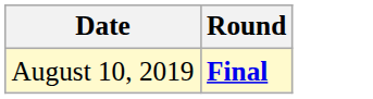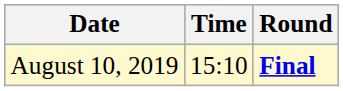+ column: Time | 15:10
